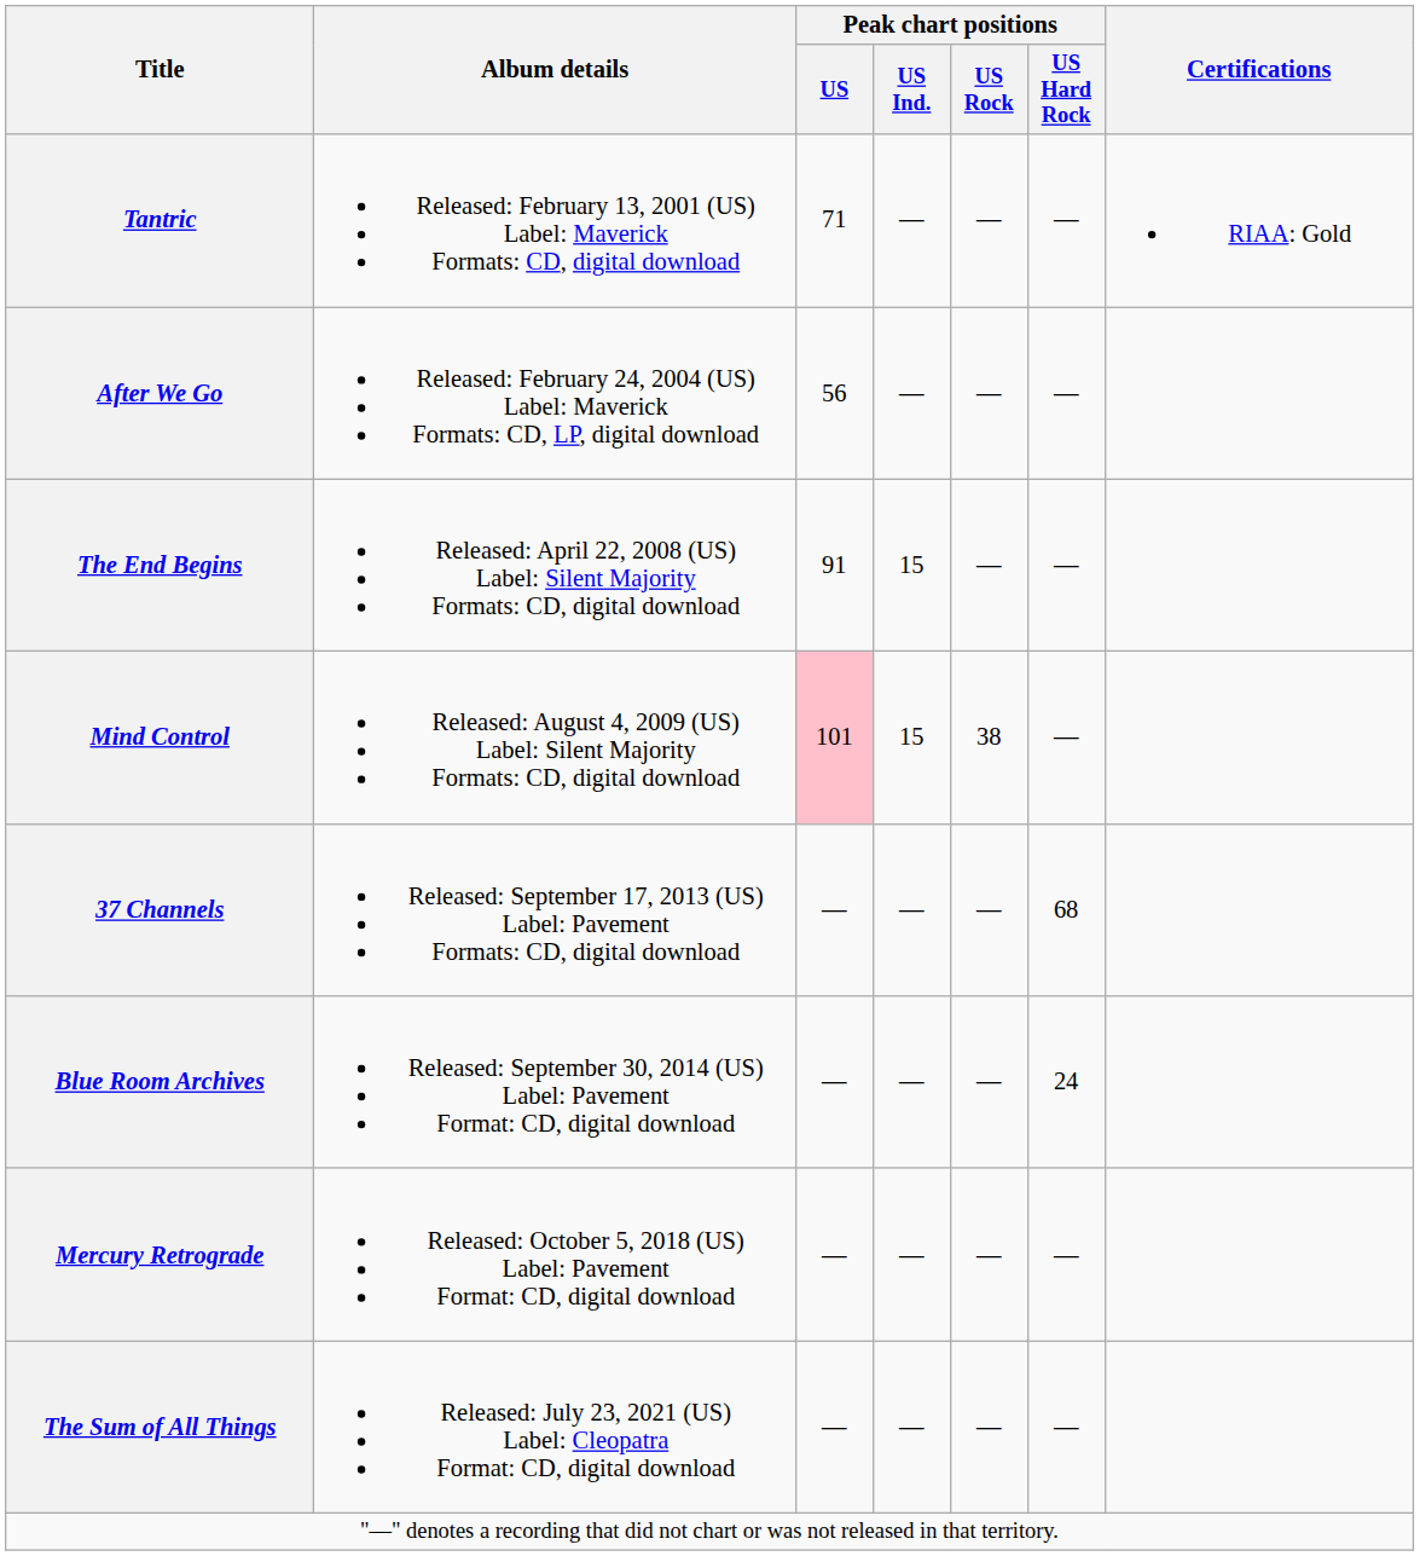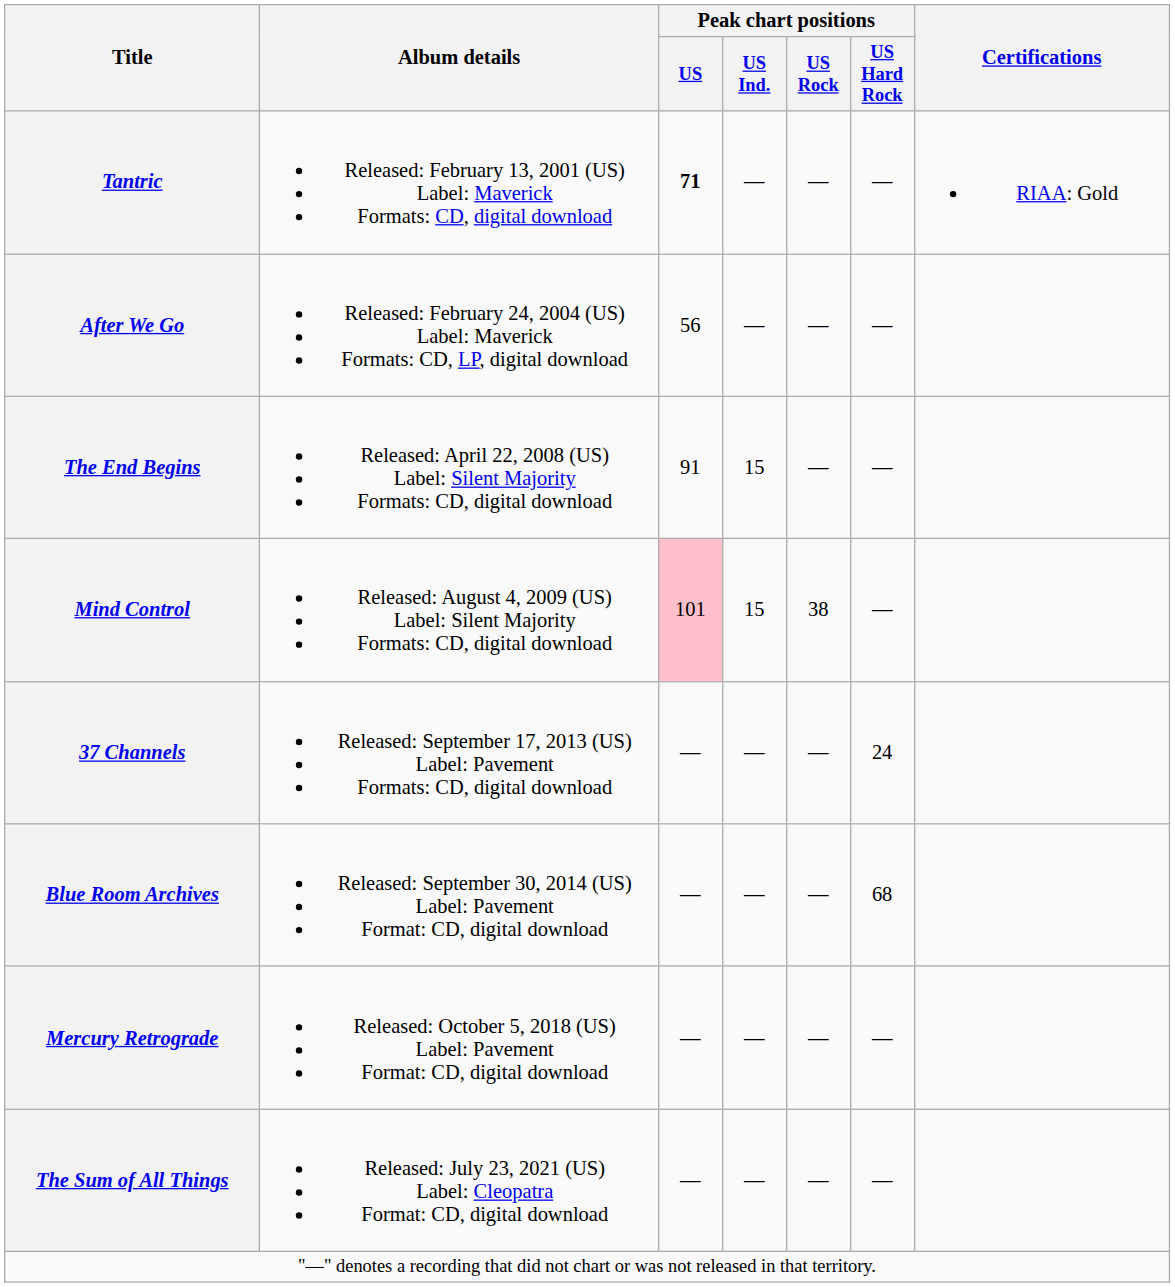Tantric | Peak chart positions / US: normal -> bold
37 Channels | Peak chart positions / US Hard Rock: 68 -> 24
Blue Room Archives | Peak chart positions / US Hard Rock: 24 -> 68
